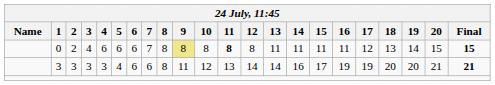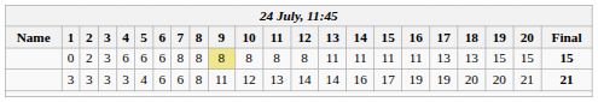0 | 3: 4 -> 3
0 | 7: 7 -> 8
0 | 11: bold -> normal
0 | 17: 12 -> 13
0 | 19: 14 -> 15
